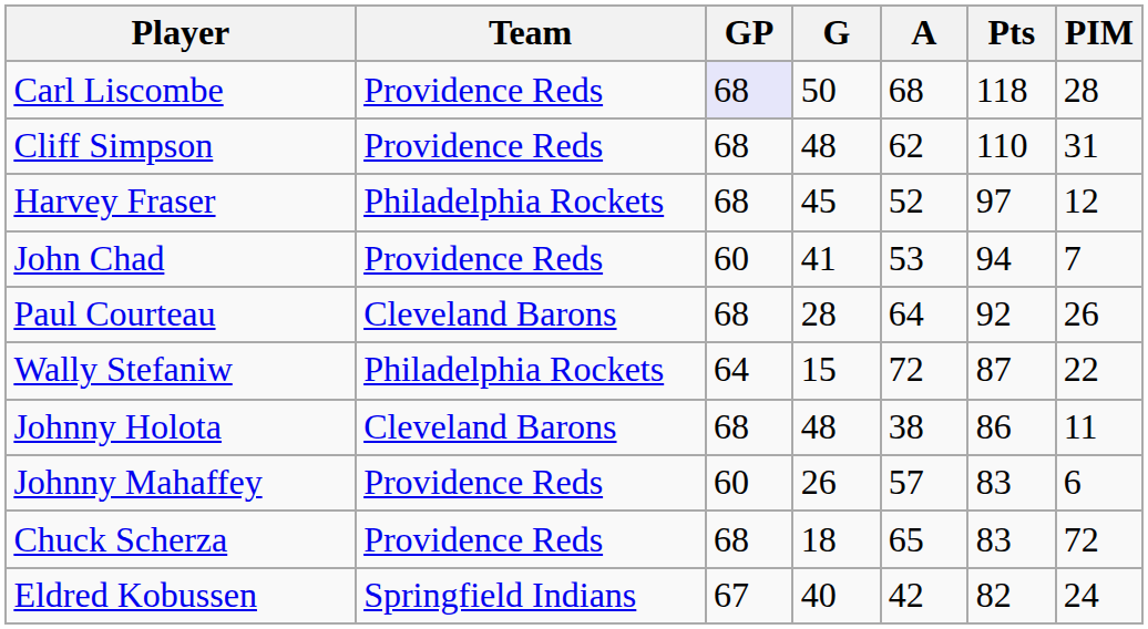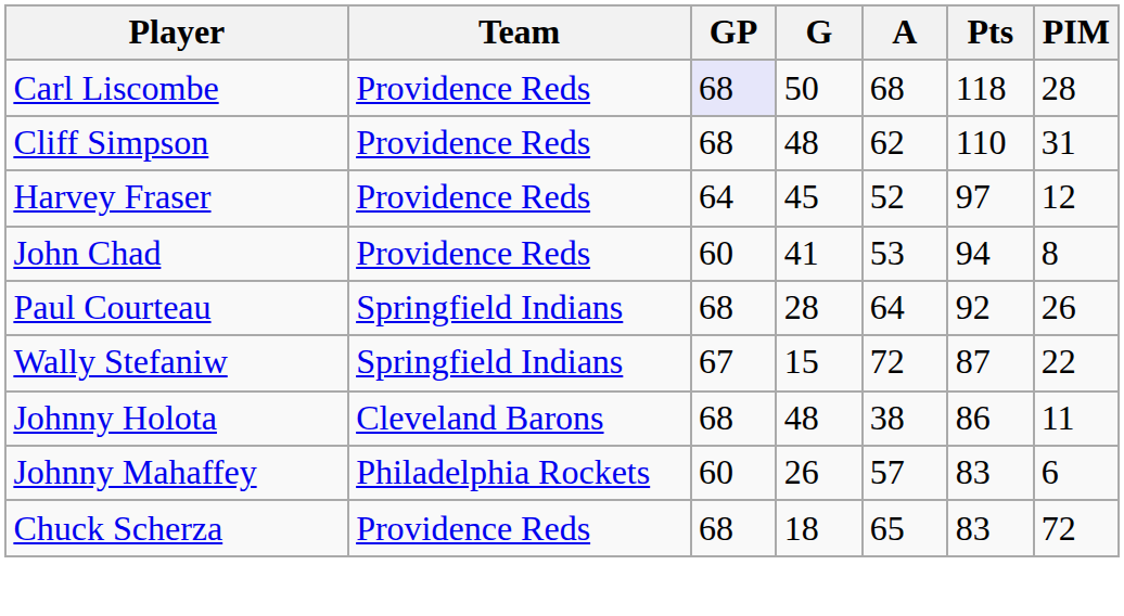Harvey Fraser | Team: Philadelphia Rockets -> Providence Reds
Harvey Fraser | GP: 68 -> 64
John Chad | PIM: 7 -> 8
Paul Courteau | Team: Cleveland Barons -> Springfield Indians
Wally Stefaniw | Team: Philadelphia Rockets -> Springfield Indians
Wally Stefaniw | GP: 64 -> 67
Johnny Mahaffey | Team: Providence Reds -> Philadelphia Rockets
- row: Eldred Kobussen | Springfield Indians | 67 | 40 | 42 | 82 | 24
